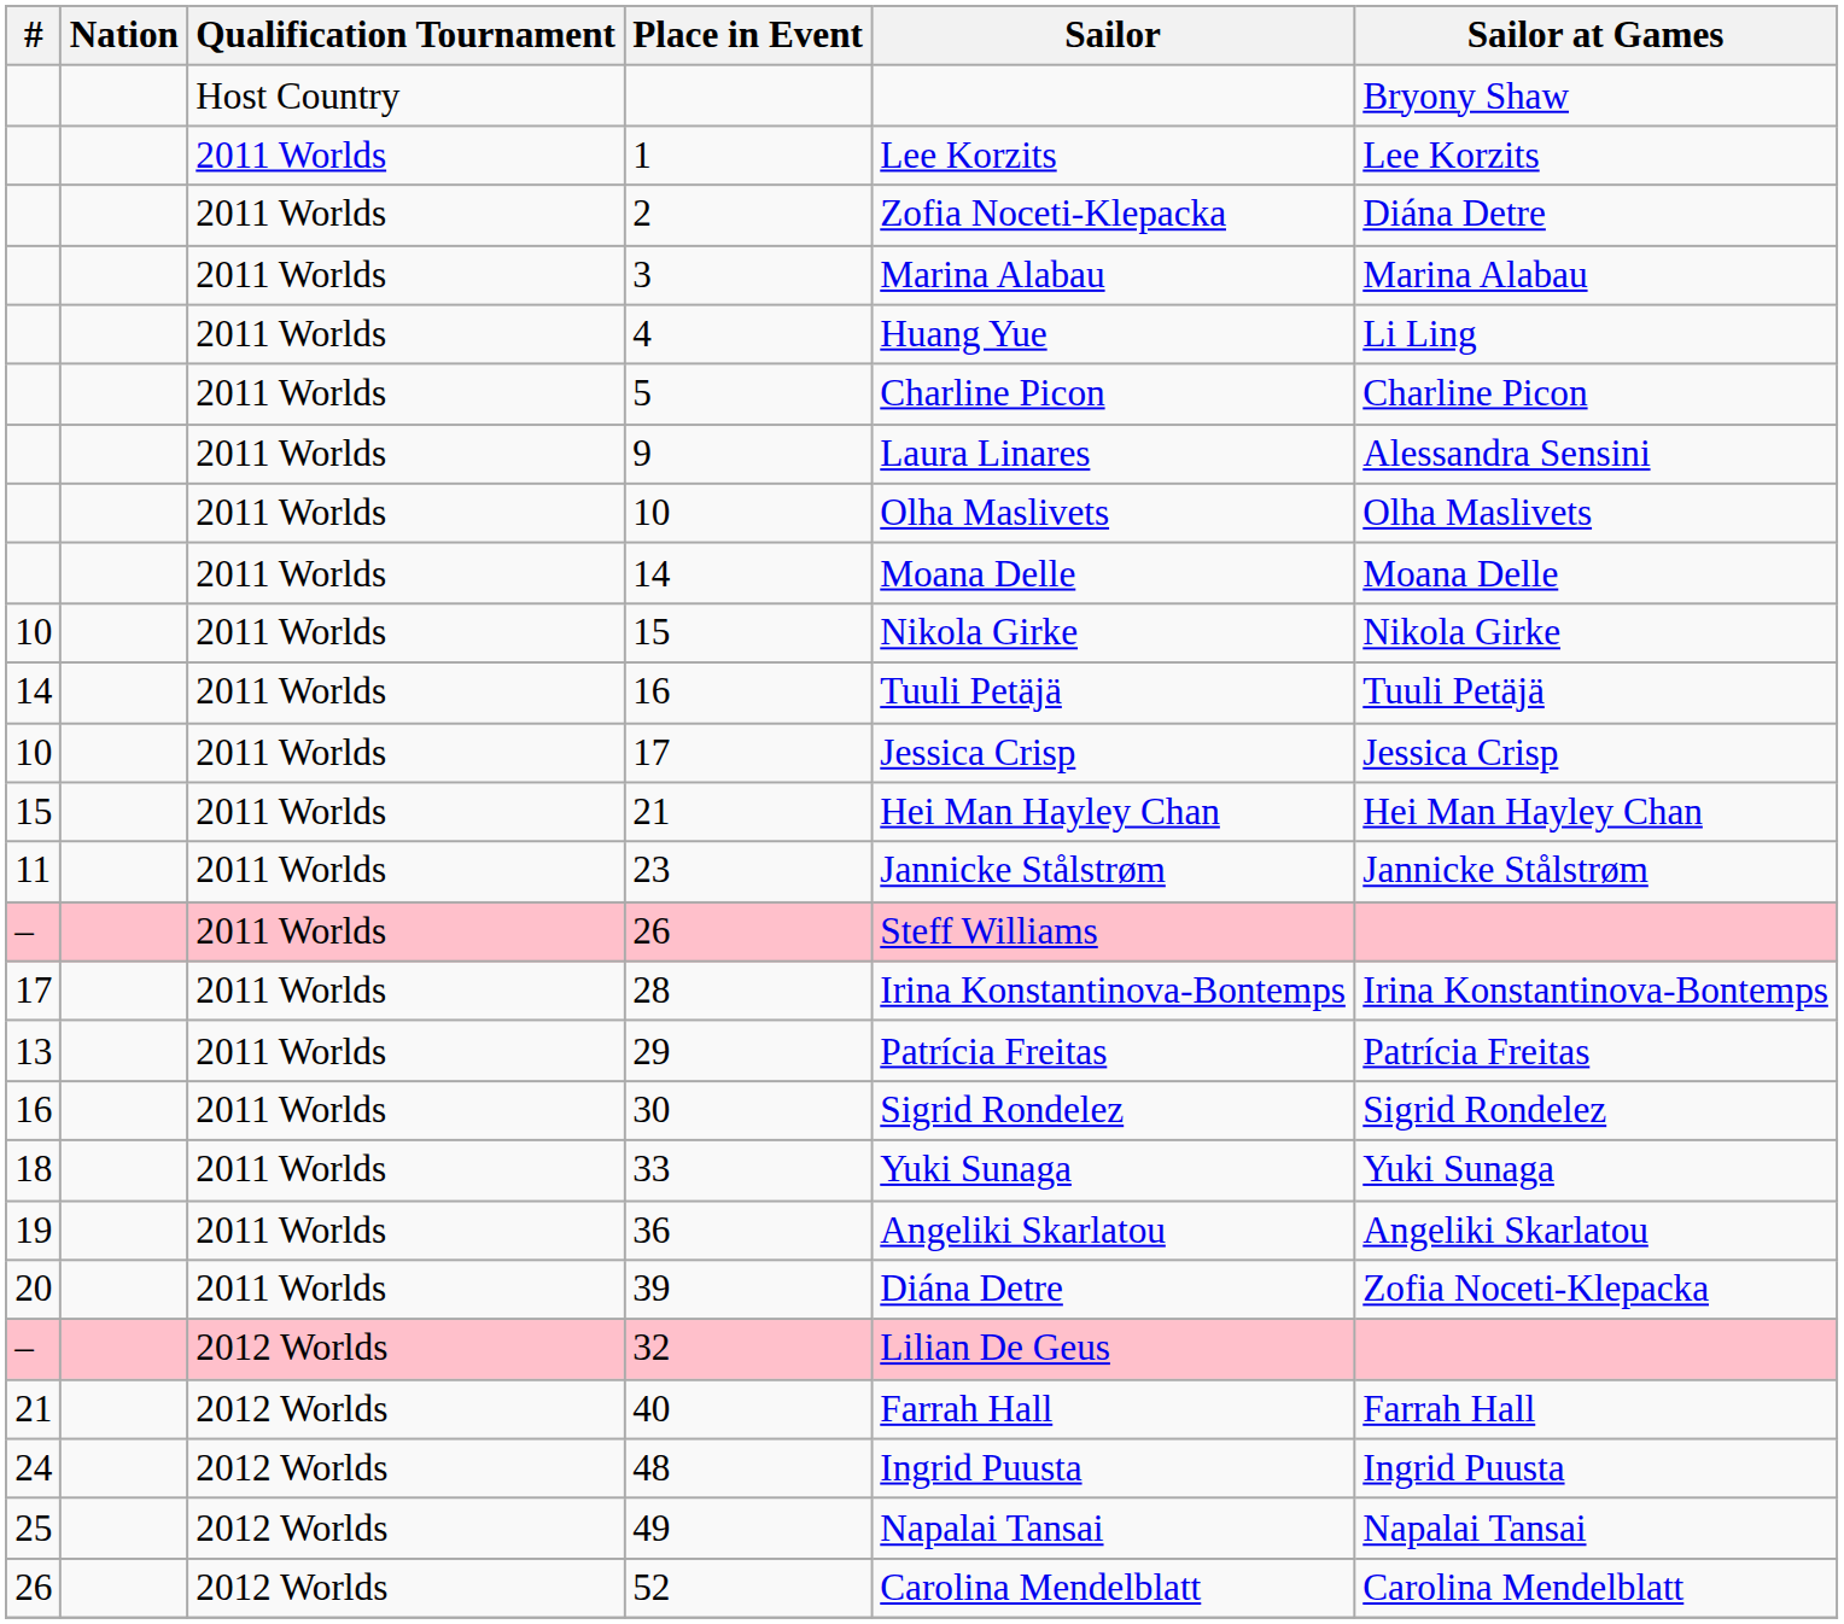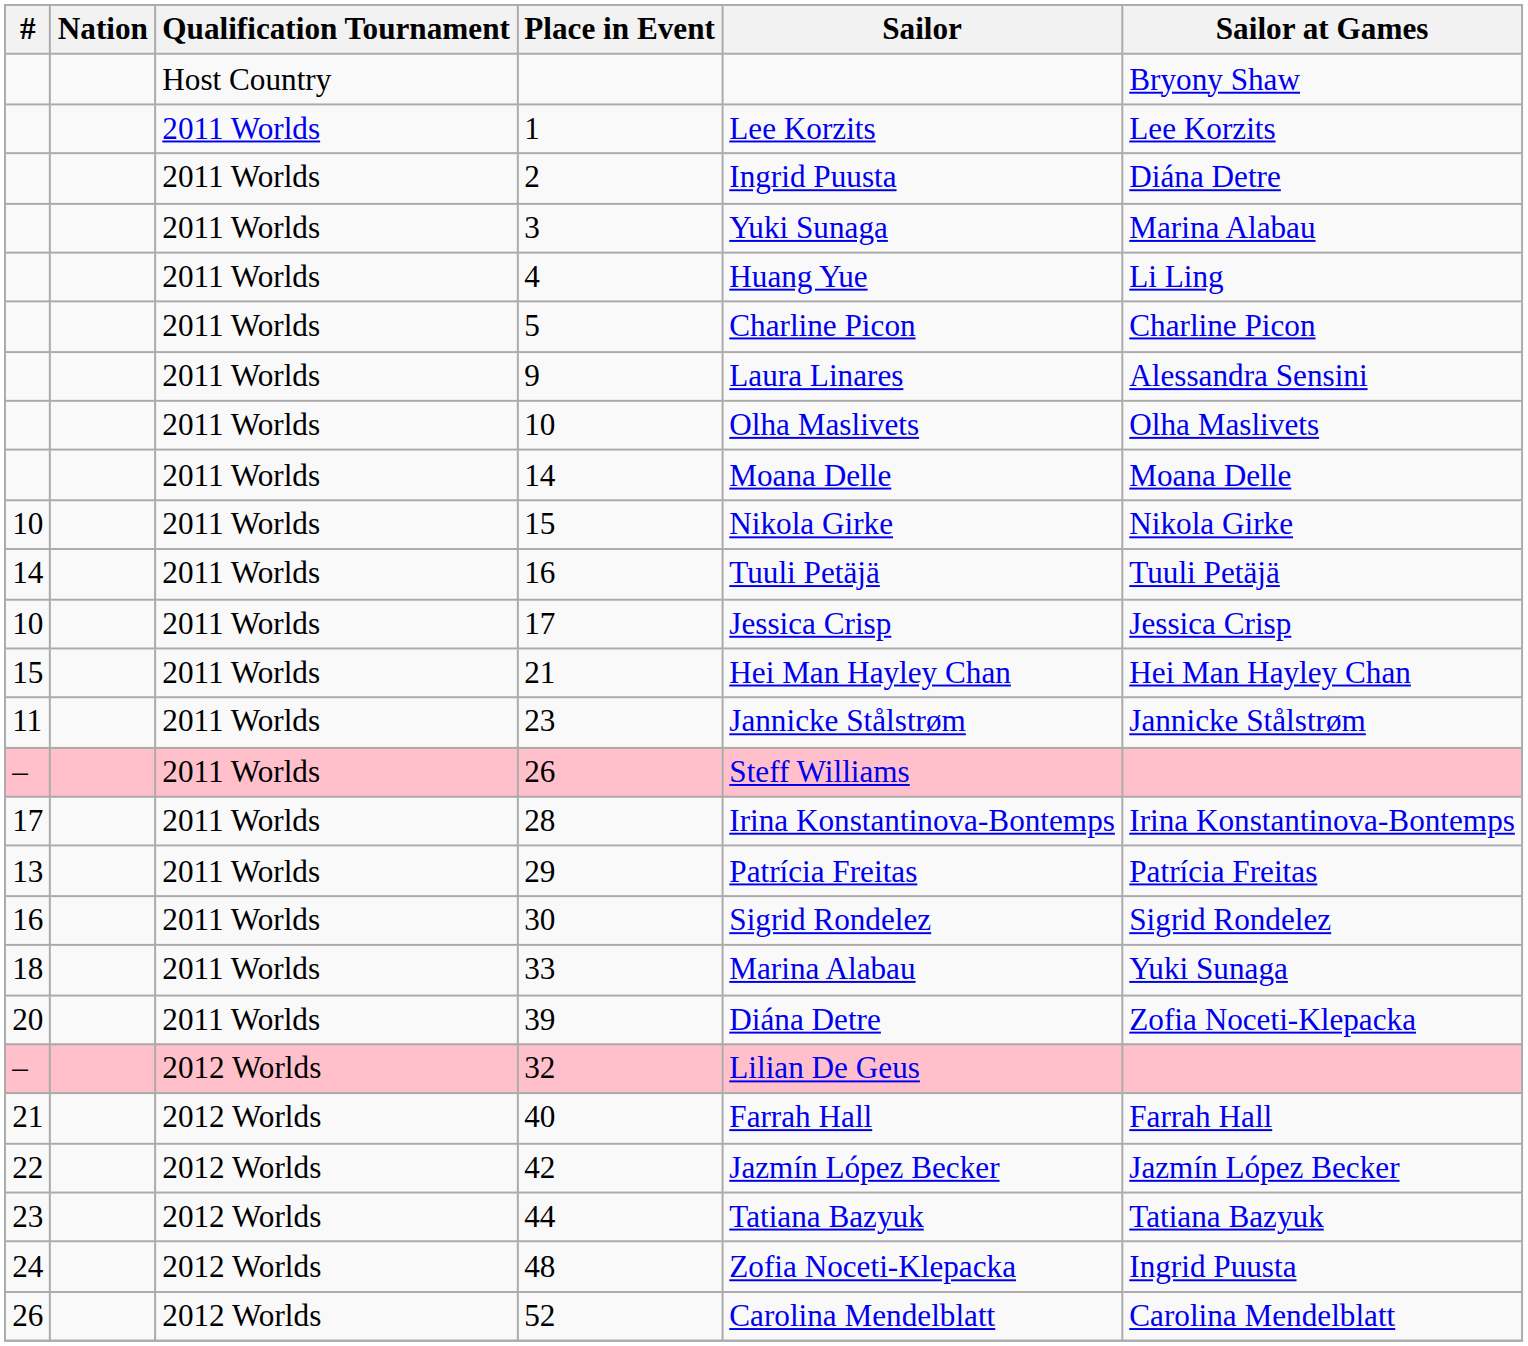2 | Sailor: Zofia Noceti-Klepacka -> Ingrid Puusta
3 | Sailor: Marina Alabau -> Yuki Sunaga
33 | Sailor: Yuki Sunaga -> Marina Alabau
- row: 19 | 2011 Worlds | 36 | Angeliki Skarlatou | Angeliki Skarlatou
+ row: 22 | 2012 Worlds | 42 | Jazmín López Becker | Jazmín López Becker
+ row: 23 | 2012 Worlds | 44 | Tatiana Bazyuk | Tatiana Bazyuk
48 | Sailor: Ingrid Puusta -> Zofia Noceti-Klepacka
- row: 25 | 2012 Worlds | 49 | Napalai Tansai | Napalai Tansai
